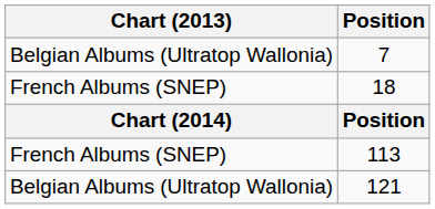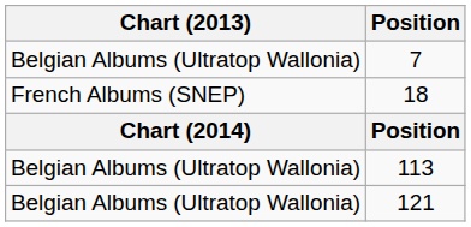113 | Chart (2013): French Albums (SNEP) -> Belgian Albums (Ultratop Wallonia)
